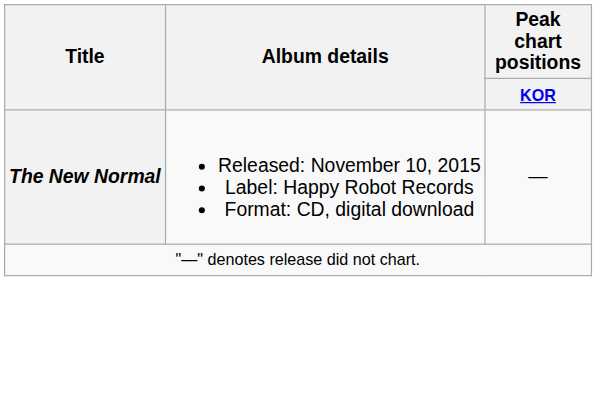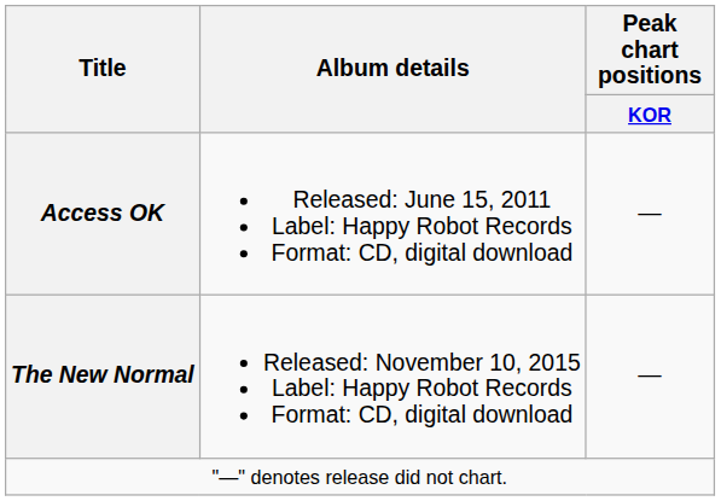+ row: Access OK | Released: June 15, 2011 Label: Happy Robot Records Format: CD, digital download | —
